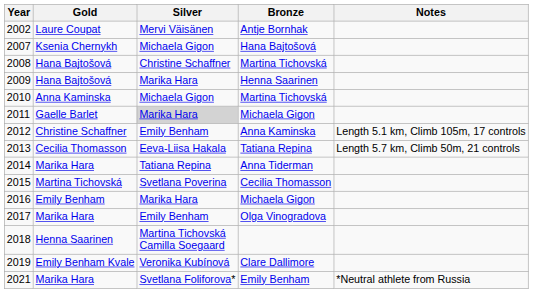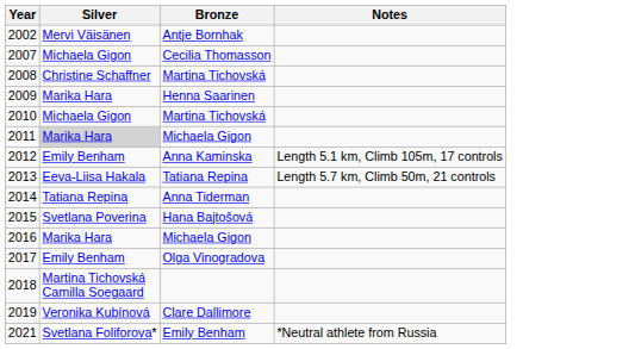- column: Gold | Laure Coupat | Ksenia Chernykh | Hana Bajtošová | Hana Bajtošová | Anna Kaminska | Gaelle Barlet | Christine Schaffner | Cecilia Thomasson | Marika Hara | Martina Tichovská | Emily Benham | Marika Hara | Henna Saarinen | Emily Benham Kvale | Marika Hara
2007 | Bronze: Hana Bajtošová -> Cecilia Thomasson
2015 | Bronze: Cecilia Thomasson -> Hana Bajtošová
